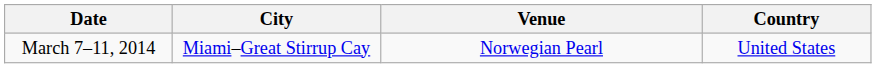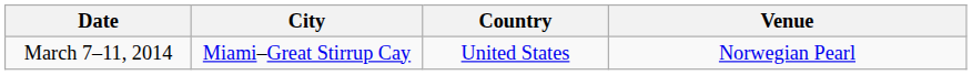columns swapped: Country <-> Venue
